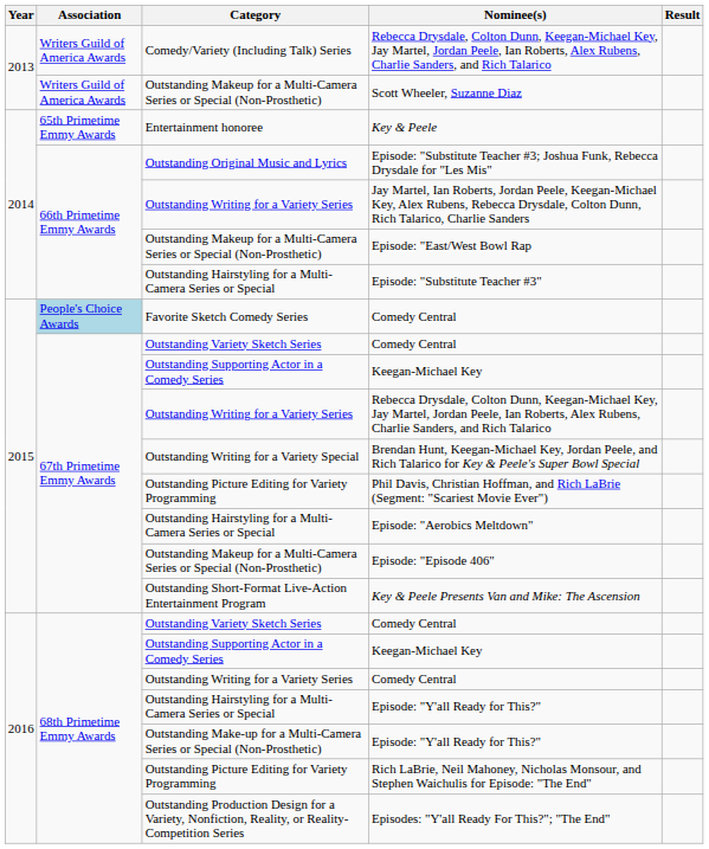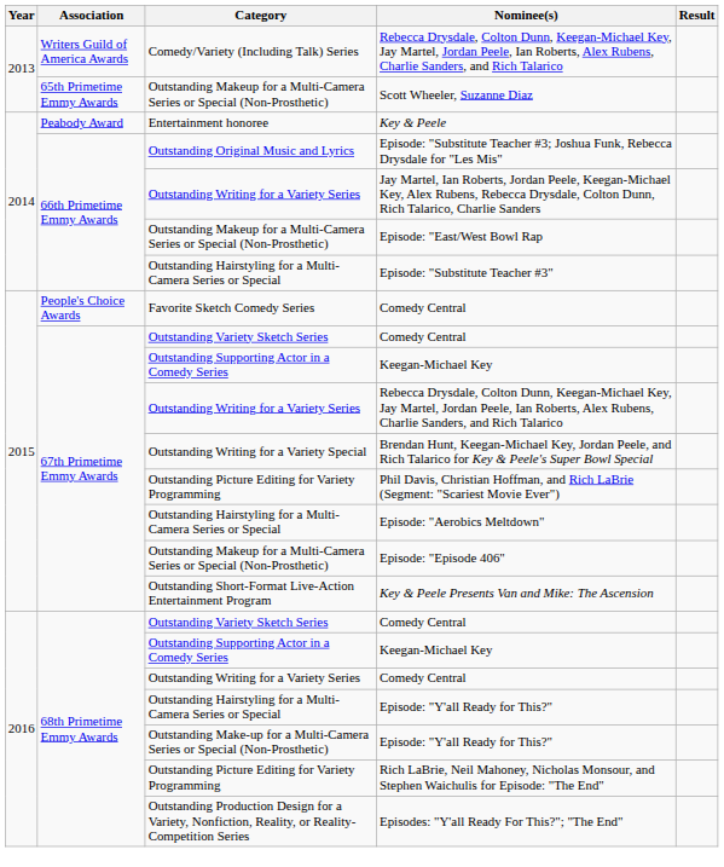Scott Wheeler, Suzanne Diaz | Association: Writers Guild of America Awards -> 65th Primetime Emmy Awards
Key & Peele | Association: 65th Primetime Emmy Awards -> Peabody Award
Favorite Sketch Comedy Series / Comedy Central | Association: lightblue background -> no background
